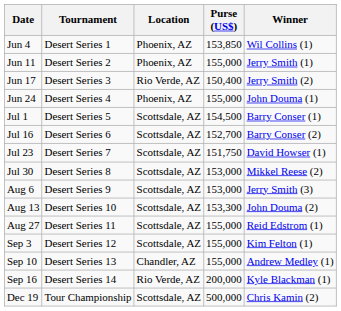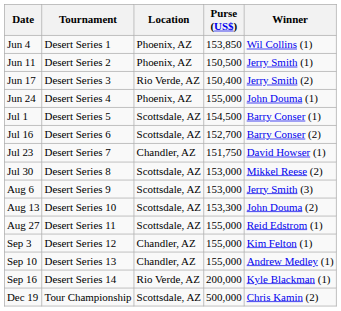Jun 11 | Purse (US$): 155,000 -> 150,500
Jul 23 | Location: Scottsdale, AZ -> Chandler, AZ
Sep 3 | Location: Scottsdale, AZ -> Chandler, AZ
